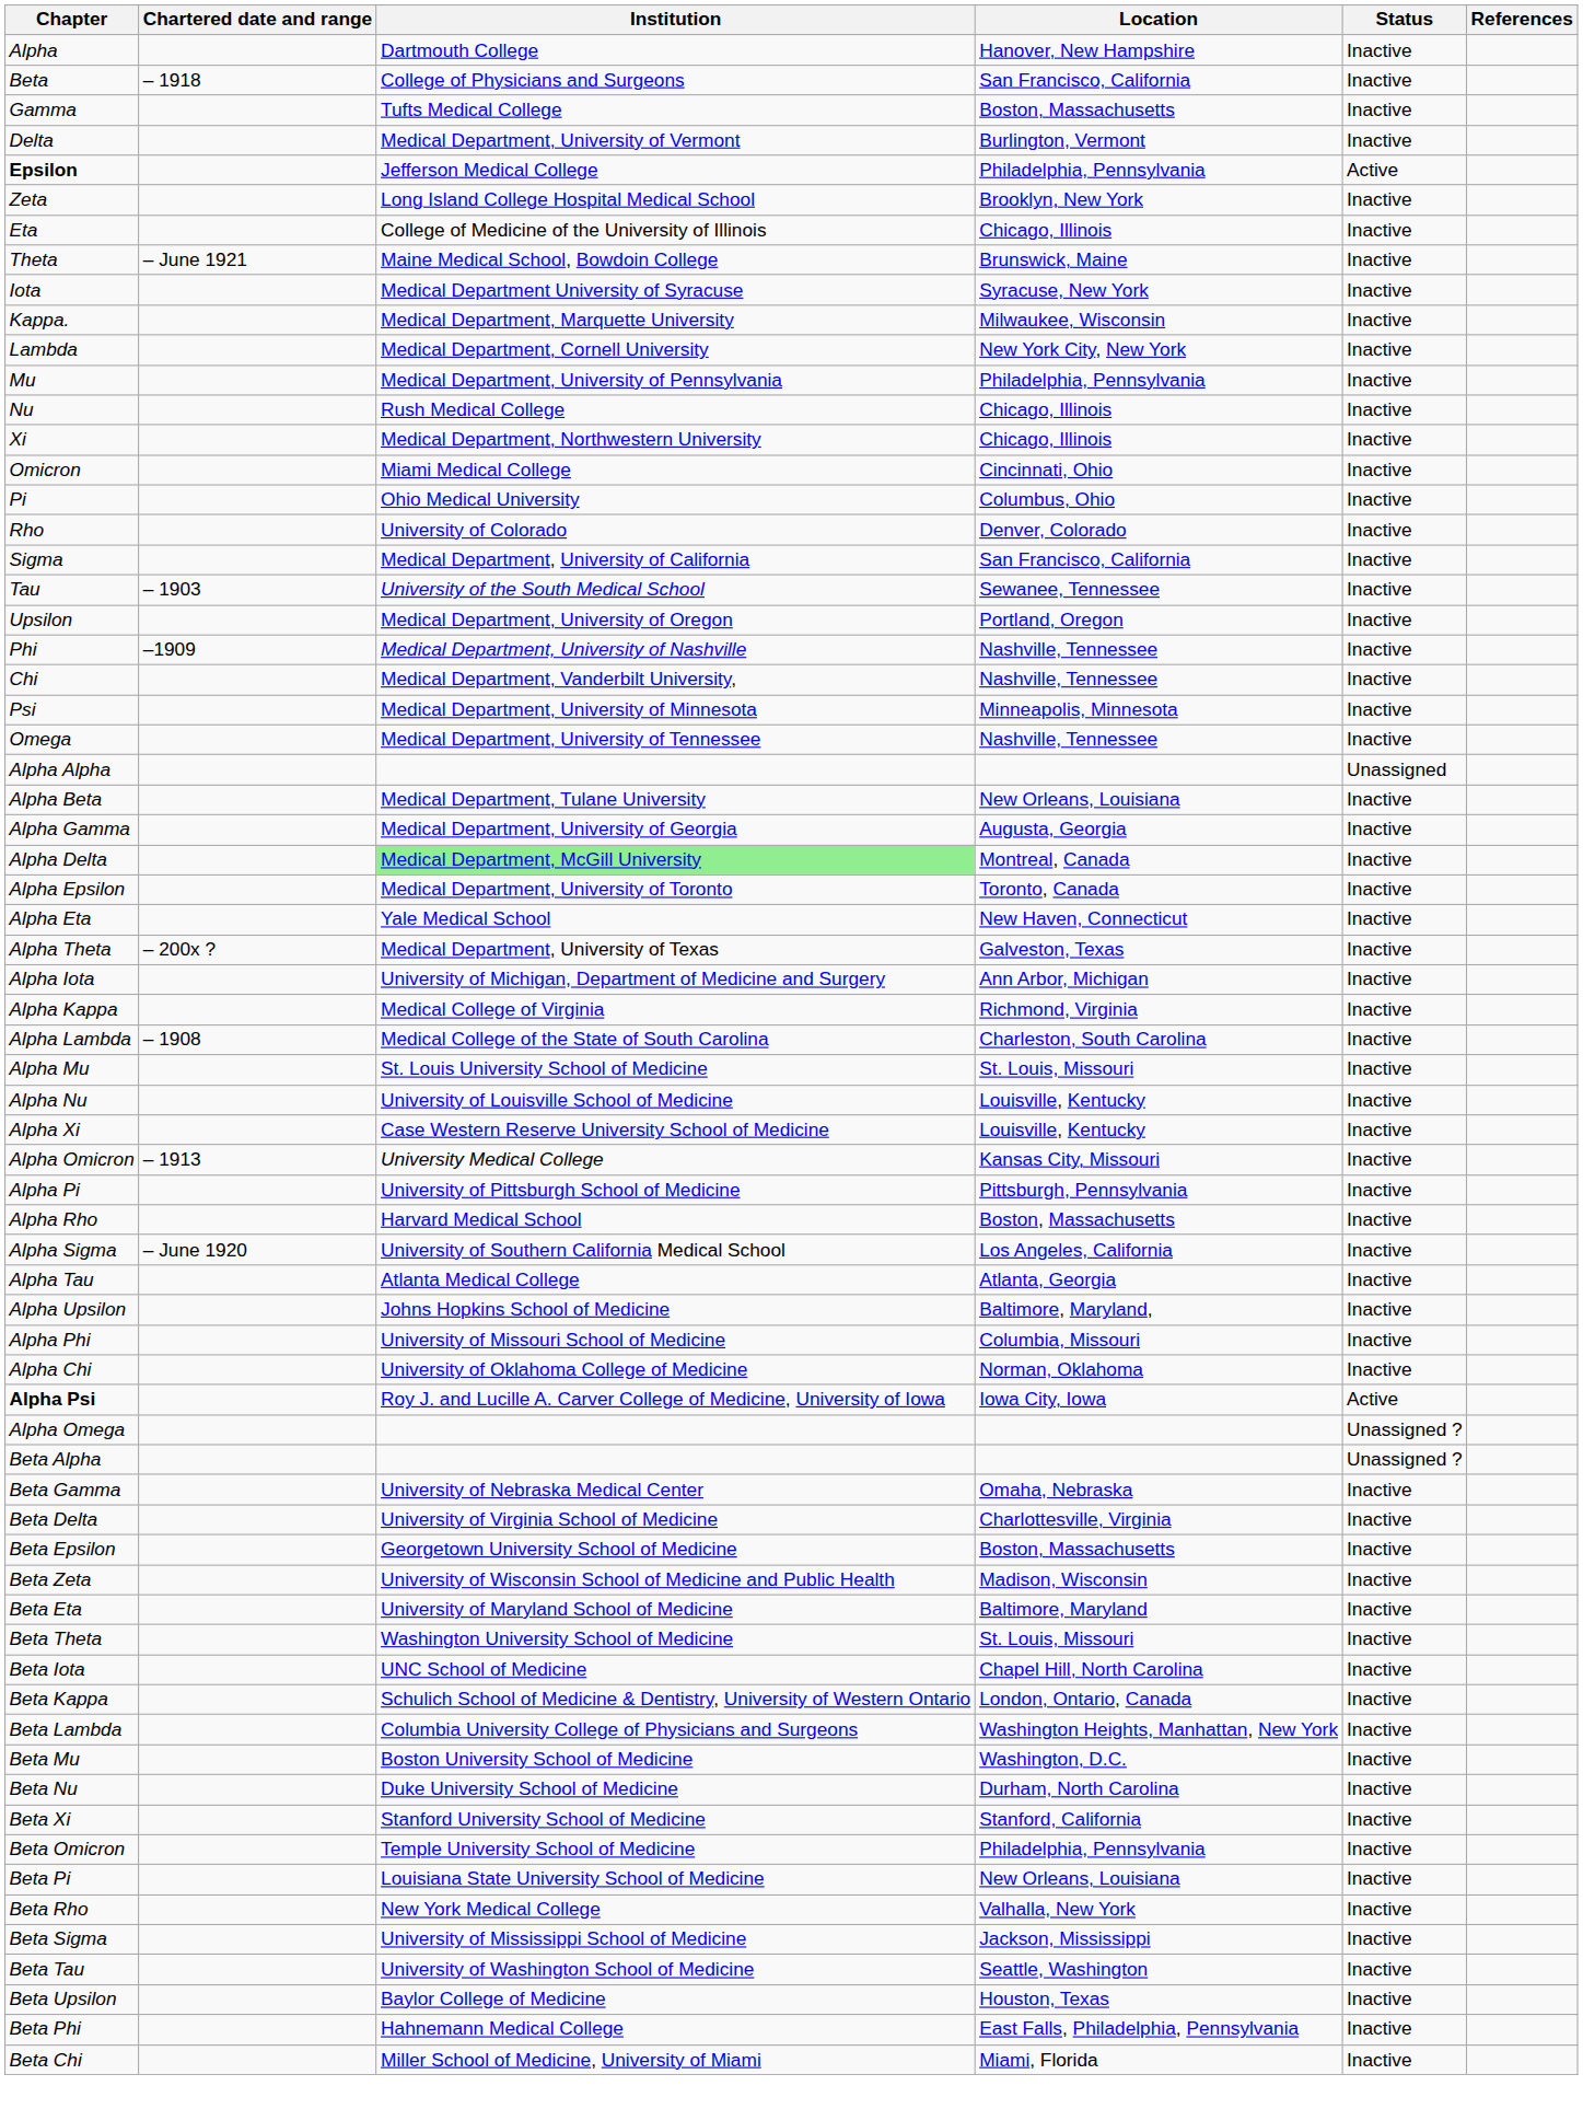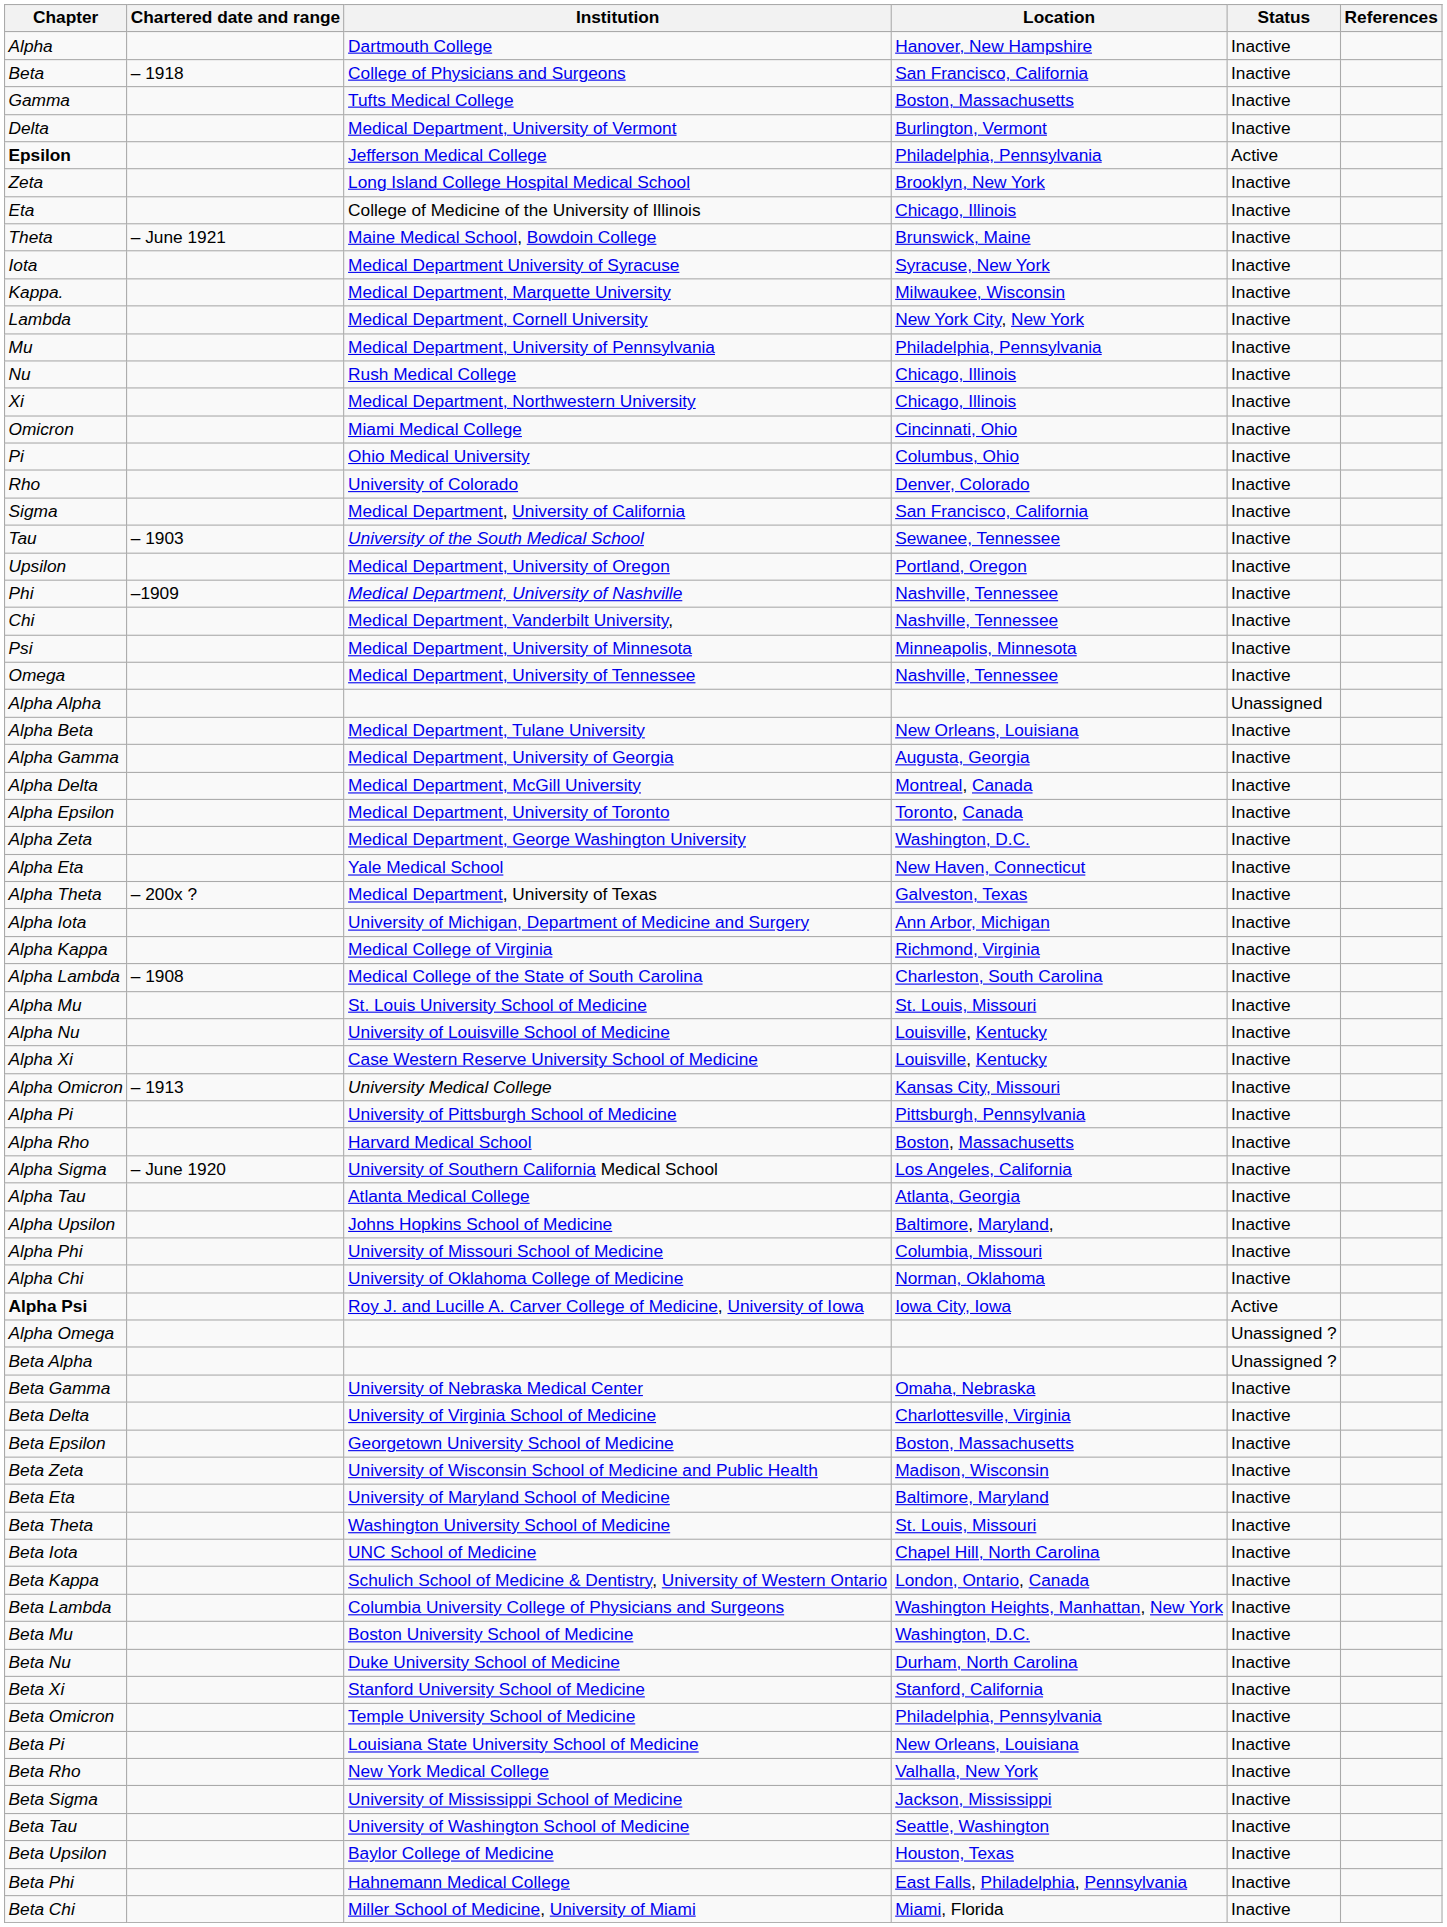Alpha Delta | Institution: lightgreen background -> no background
+ row: Alpha Zeta | Medical Department, George Washington University | Washington, D.C. | Inactive
